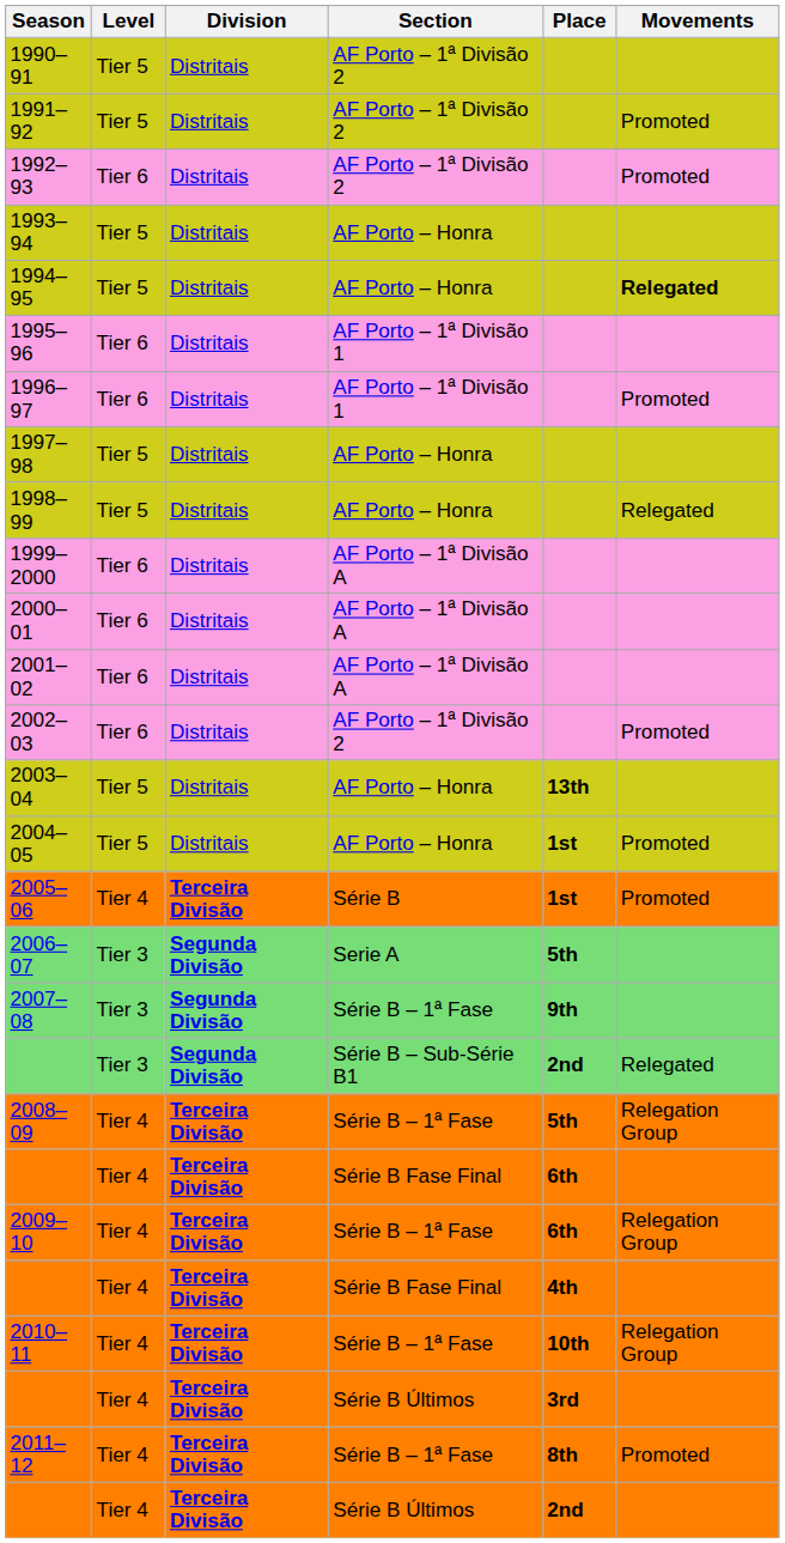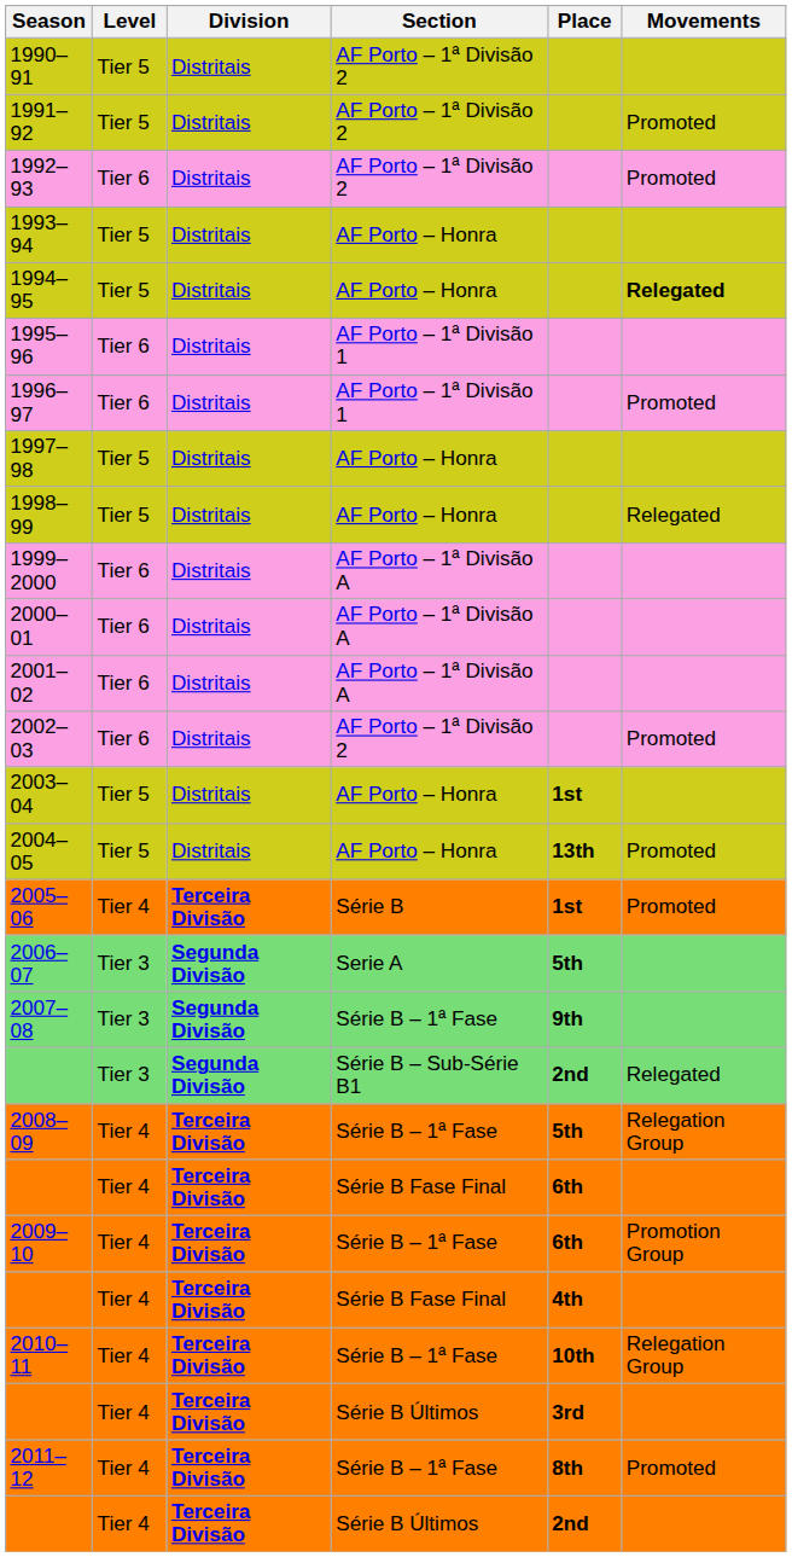2003–04 | Place: 13th -> 1st
2004–05 | Place: 1st -> 13th
2009–10 | Movements: Relegation Group -> Promotion Group
